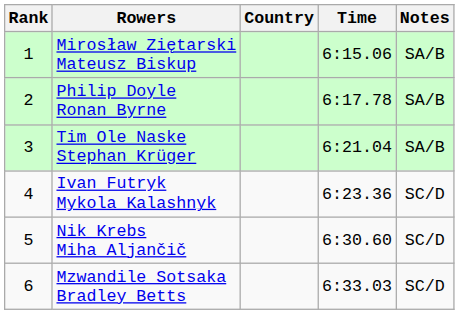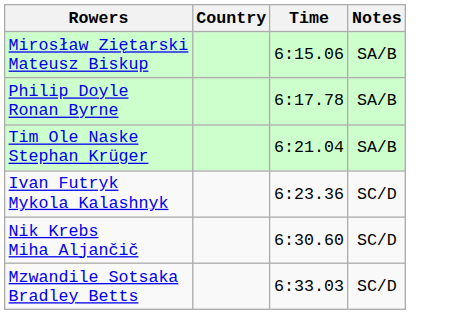- column: Rank | 1 | 2 | 3 | 4 | 5 | 6
